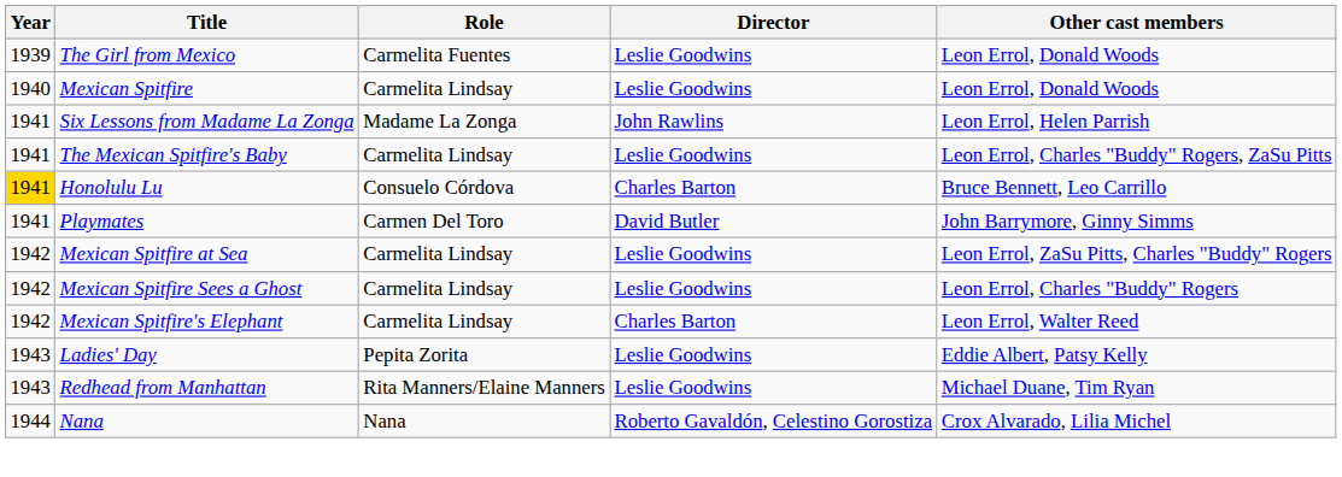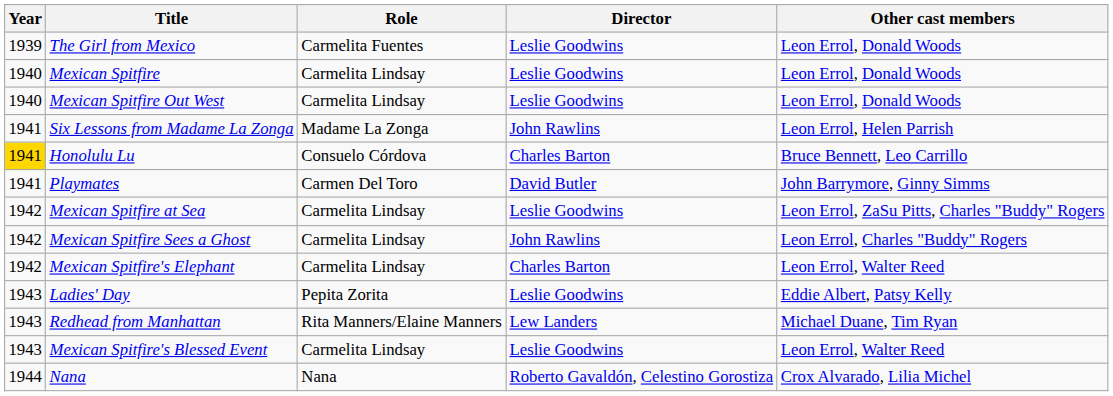+ row: 1940 | Mexican Spitfire Out West | Carmelita Lindsay | Leslie Goodwins | Leon Errol, Donald Woods
- row: 1941 | The Mexican Spitfire's Baby | Carmelita Lindsay | Leslie Goodwins | Leon Errol, Charles "Buddy" Rogers, ZaSu Pitts
Mexican Spitfire Sees a Ghost | Director: Leslie Goodwins -> John Rawlins
Redhead from Manhattan | Director: Leslie Goodwins -> Lew Landers
+ row: 1943 | Mexican Spitfire's Blessed Event | Carmelita Lindsay | Leslie Goodwins | Leon Errol, Walter Reed
